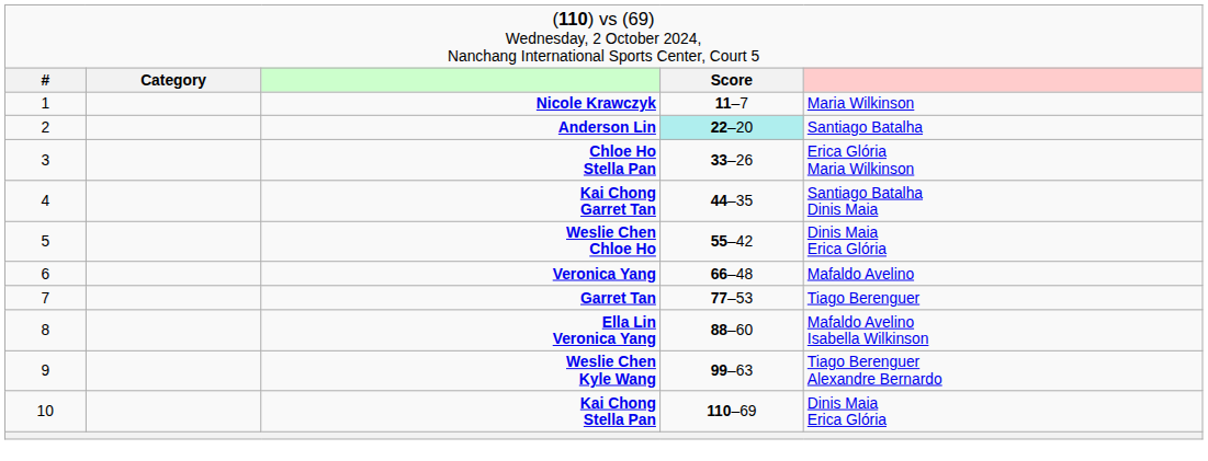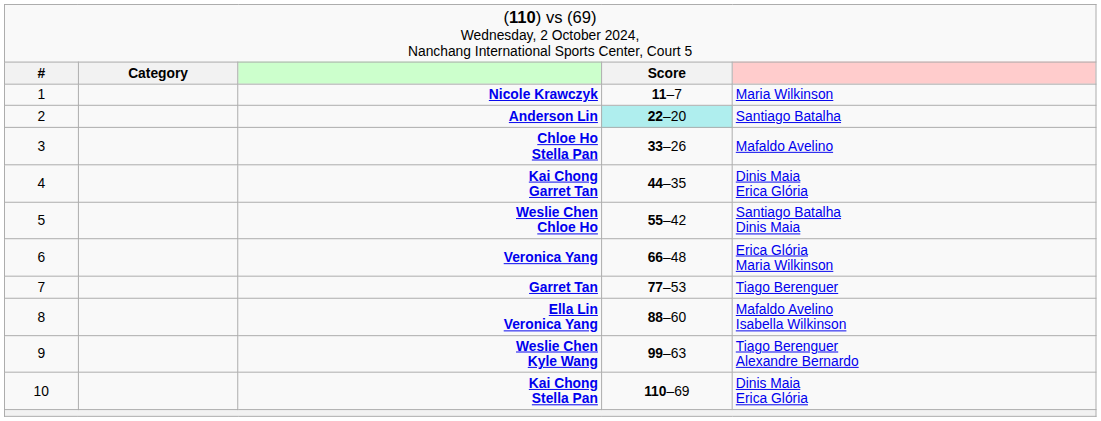Chloe Ho Stella Pan | column 5: Erica Glória Maria Wilkinson -> Mafaldo Avelino
Kai Chong Garret Tan | column 5: Santiago Batalha Dinis Maia -> Dinis Maia Erica Glória
Weslie Chen Chloe Ho | column 5: Dinis Maia Erica Glória -> Santiago Batalha Dinis Maia
Veronica Yang | column 5: Mafaldo Avelino -> Erica Glória Maria Wilkinson
